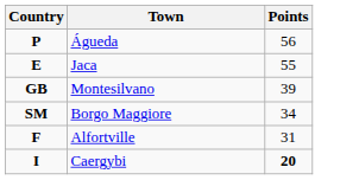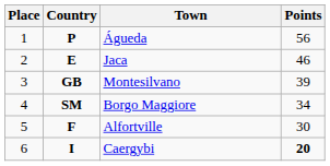+ column: Place | 1 | 2 | 3 | 4 | 5 | 6
Jaca | Points: 55 -> 46
Alfortville | Points: 31 -> 30
